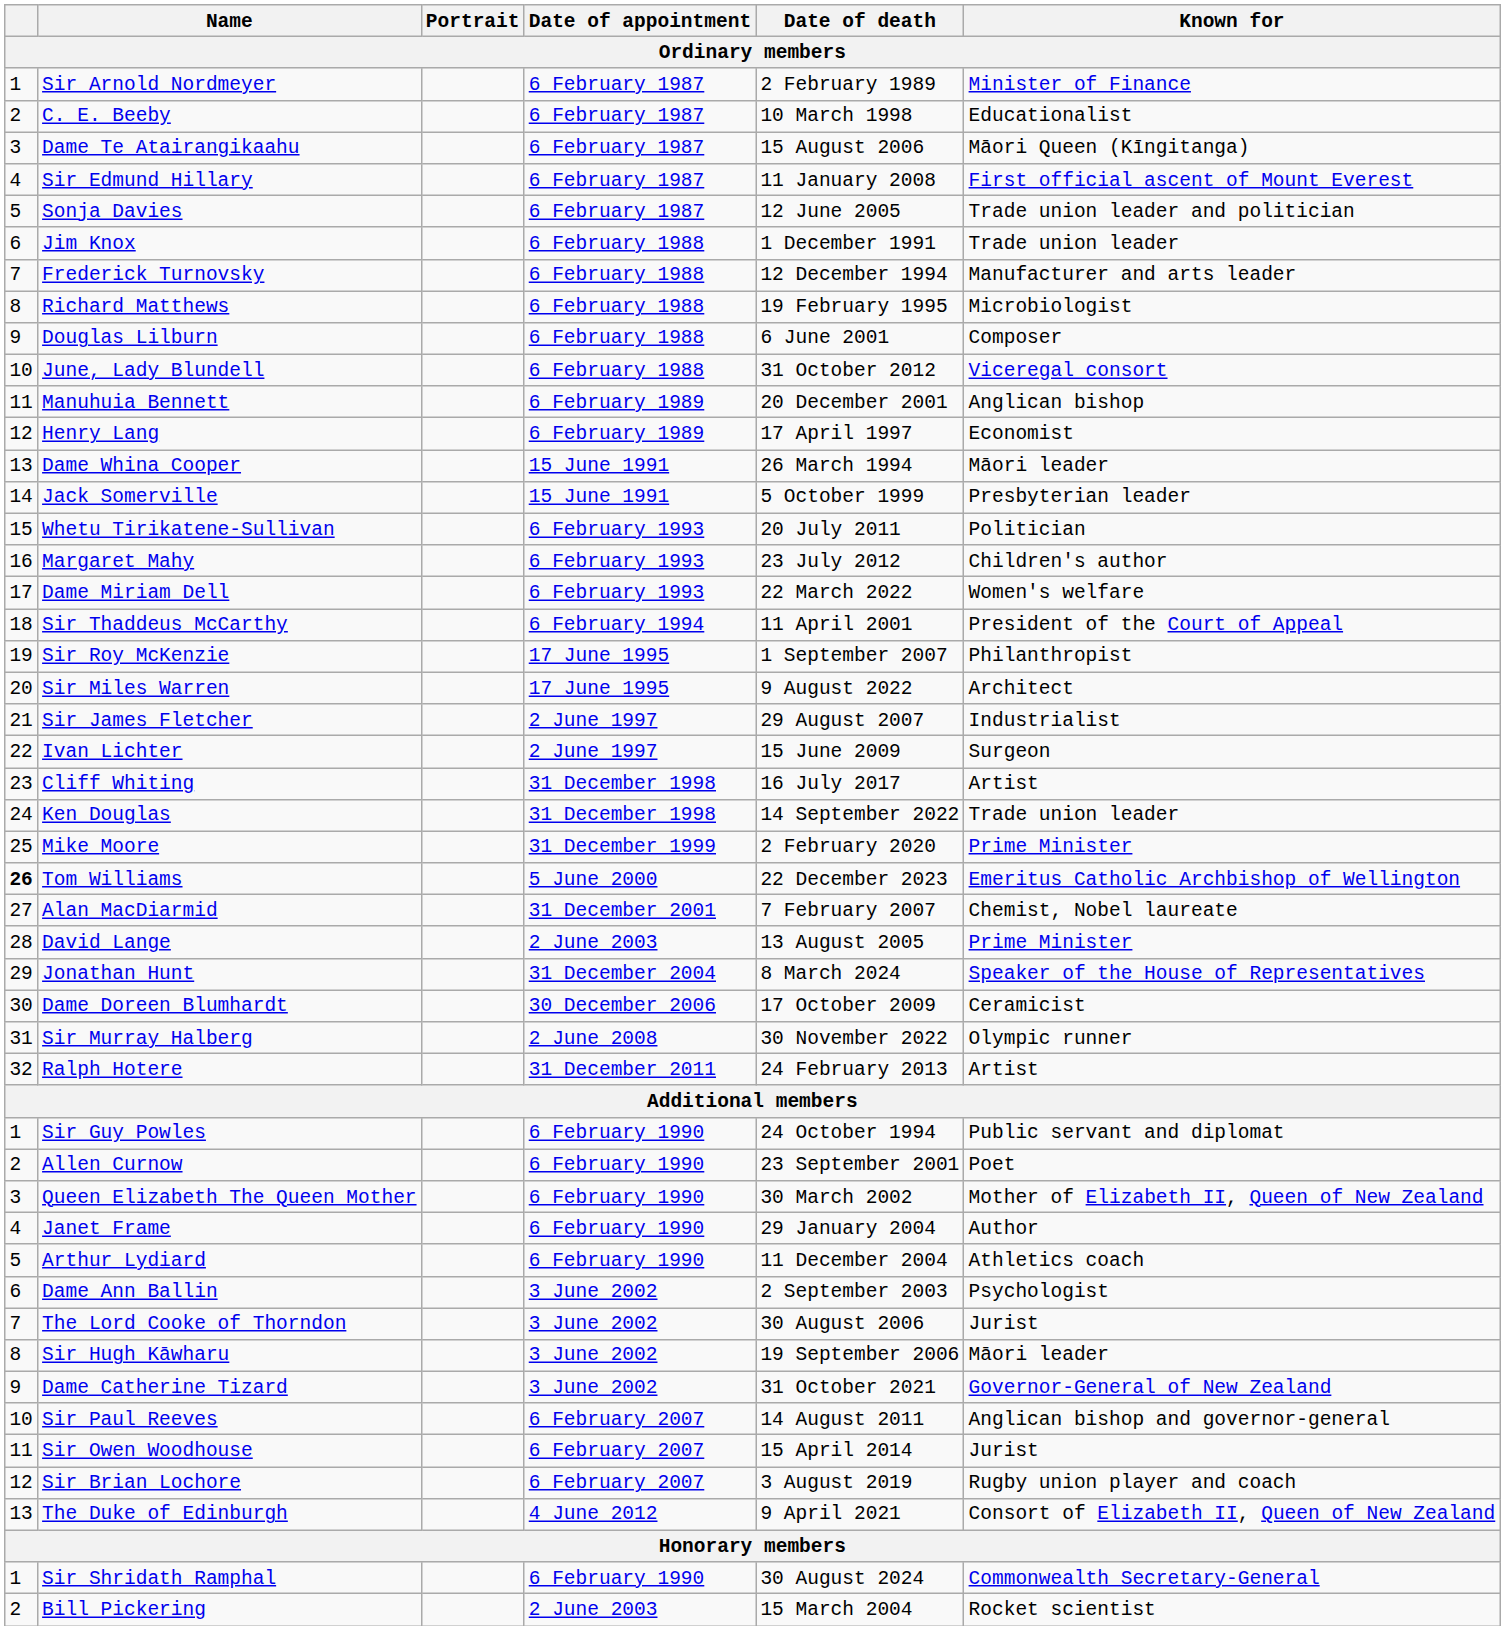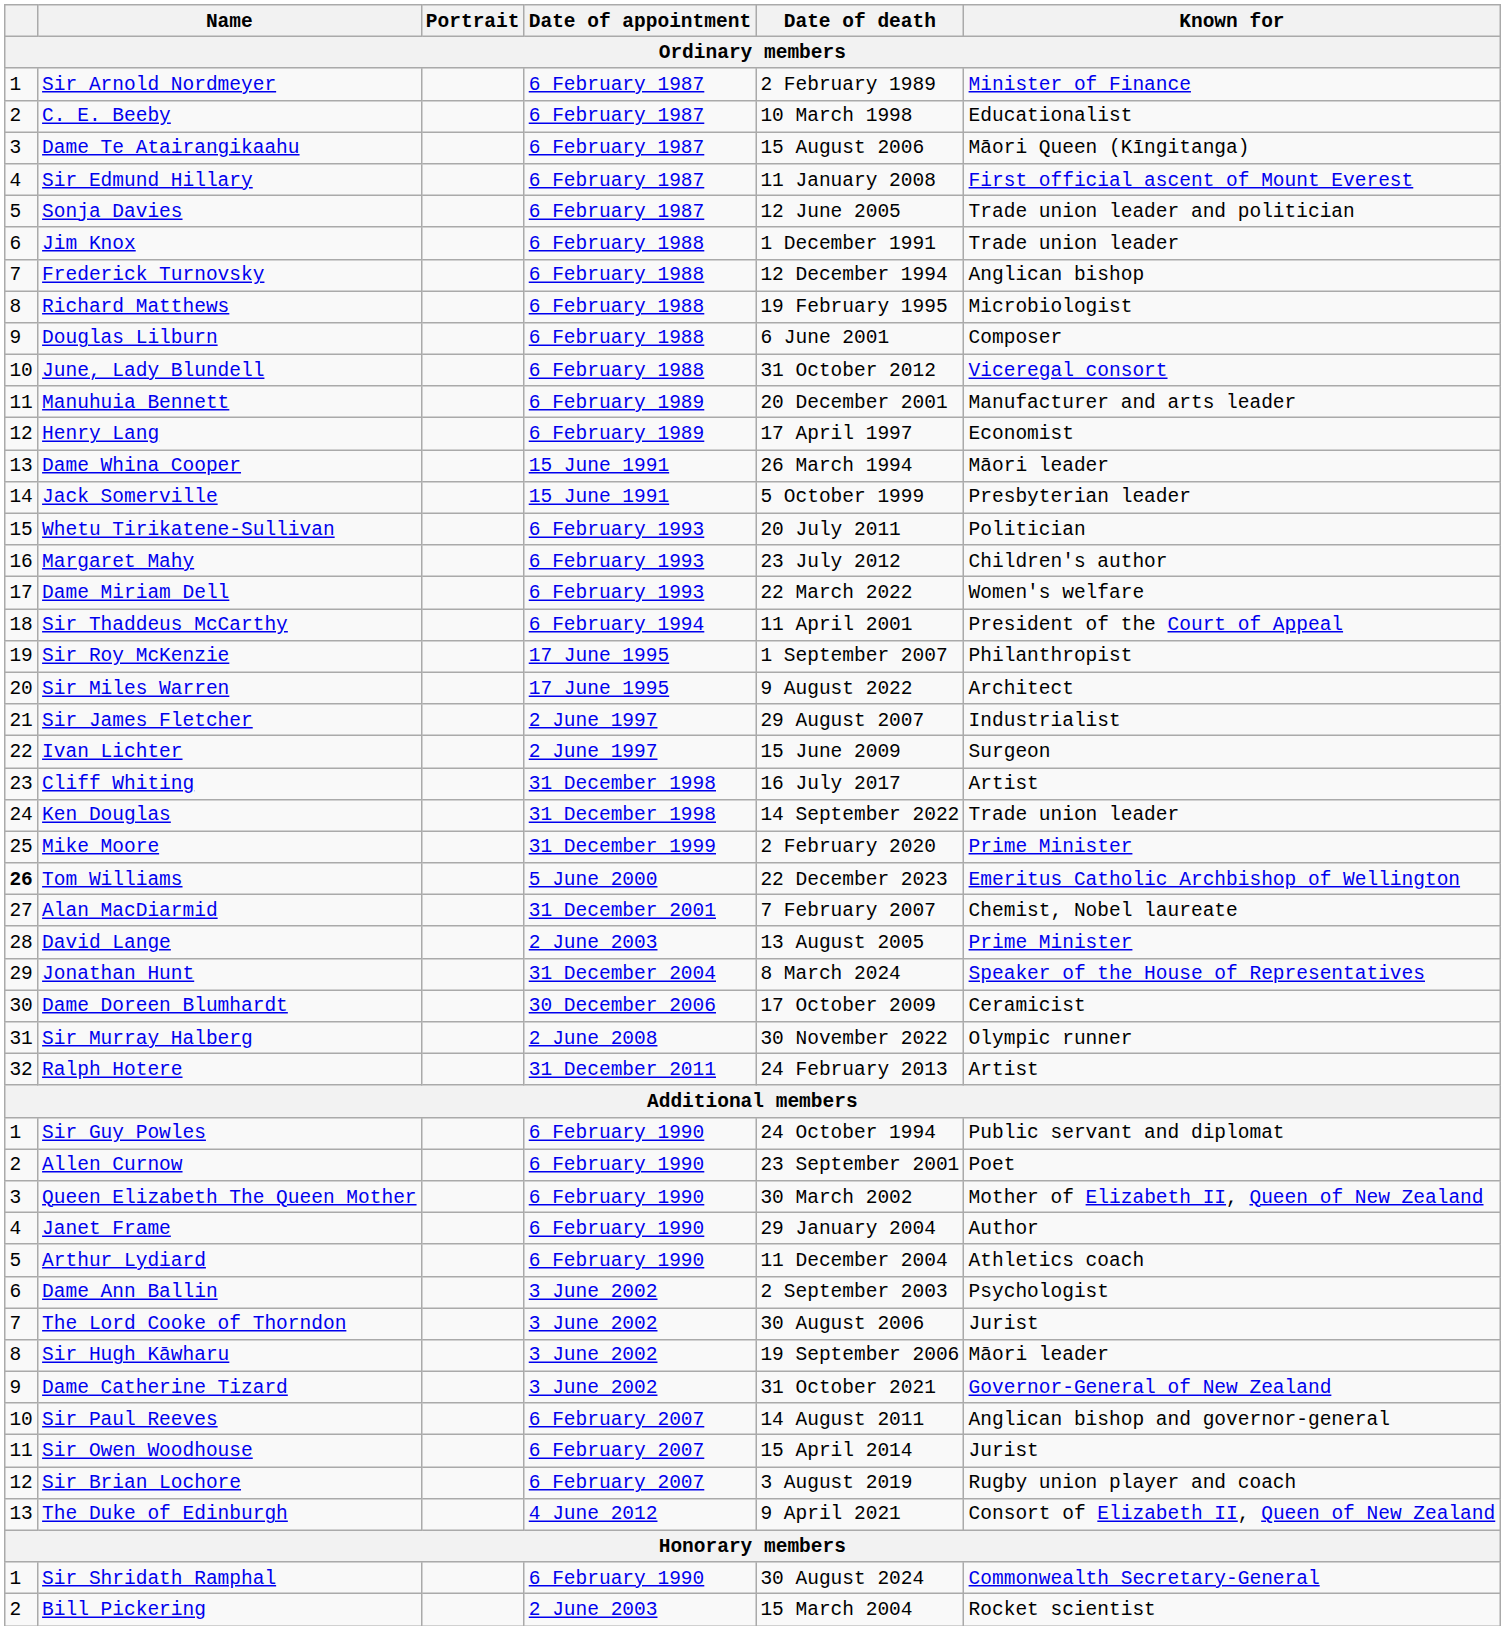Frederick Turnovsky | Known for: Manufacturer and arts leader -> Anglican bishop
Manuhuia Bennett | Known for: Anglican bishop -> Manufacturer and arts leader
